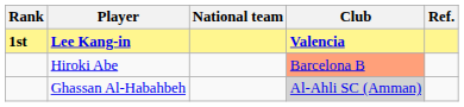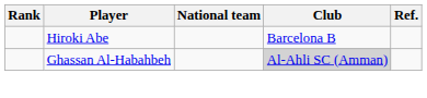- row: 1st | Lee Kang-in | Valencia
Hiroki Abe | Club: lightsalmon background -> no background
